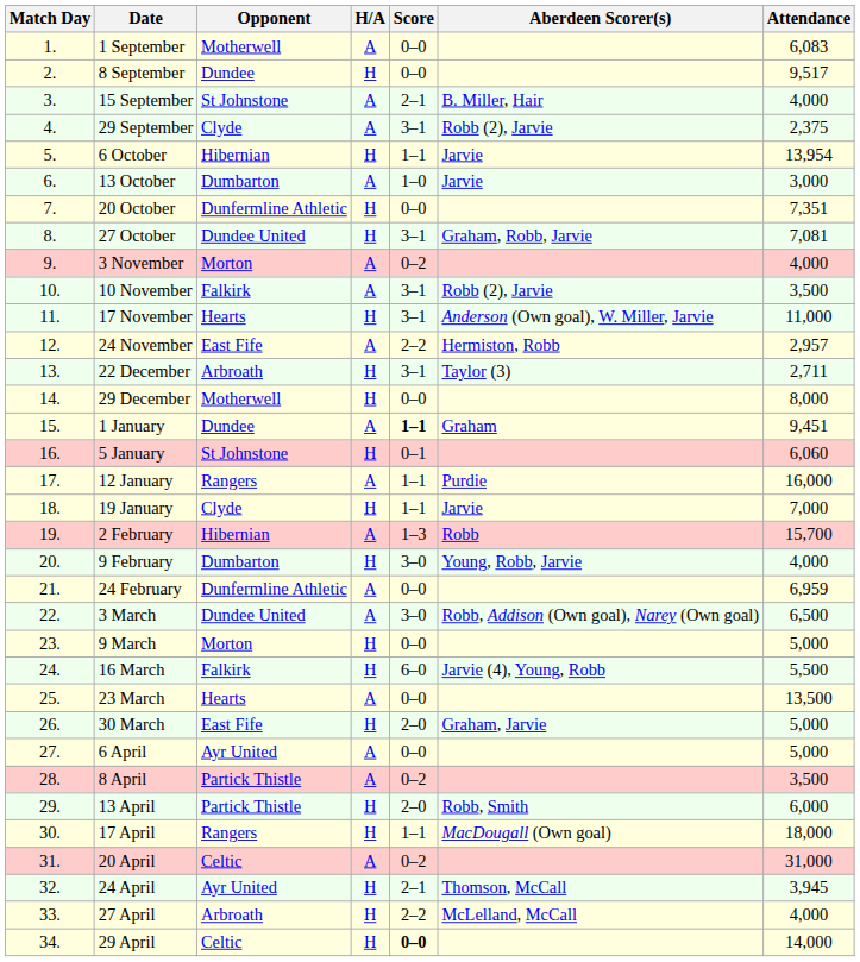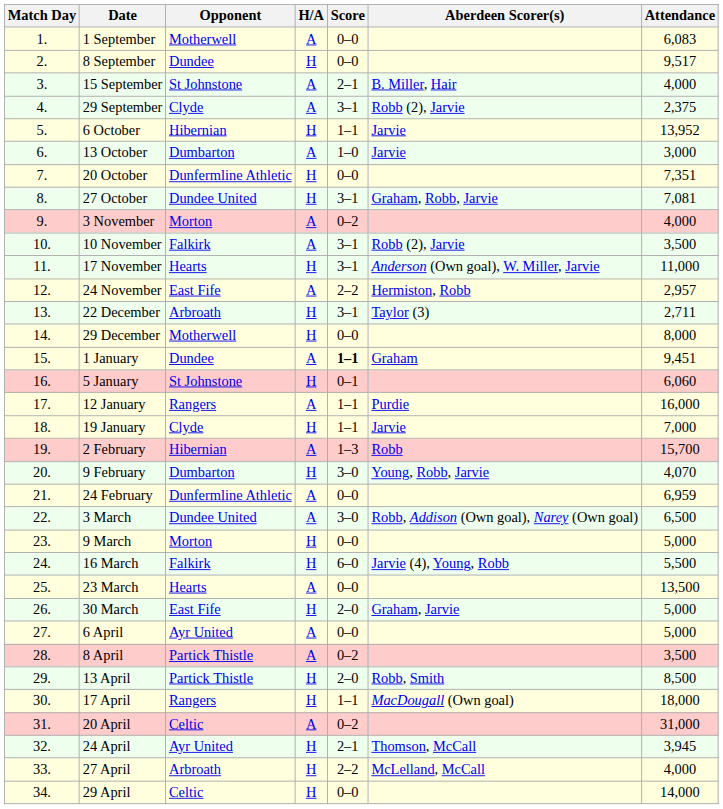6 October | Attendance: 13,954 -> 13,952
9 February | Attendance: 4,000 -> 4,070
13 April | Attendance: 6,000 -> 8,500
29 April | Score: bold -> normal
